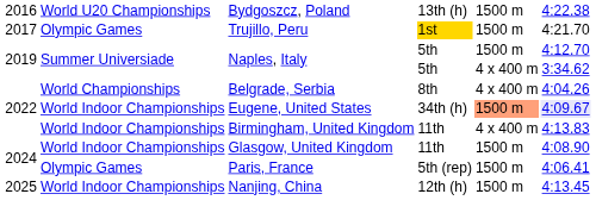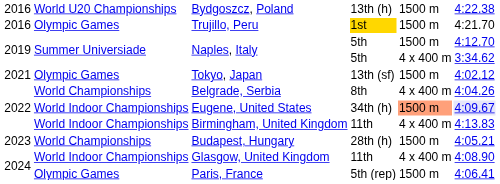Trujillo, Peru | column 1: 2017 -> 2016
+ row: 2021 | Olympic Games | Tokyo, Japan | 13th (sf) | 1500 m | 4:02.12
+ row: 2023 | World Championships | Budapest, Hungary | 28th (h) | 1500 m | 4:05.21
Glasgow, United Kingdom | column 5: 1500 m -> 4 x 400 m
- row: 2025 | World Indoor Championships | Nanjing, China | 12th (h) | 1500 m | 4:13.45
